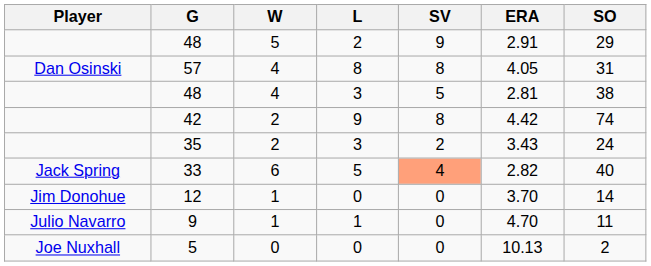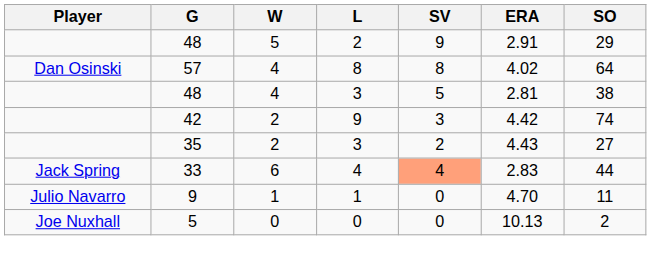57 | ERA: 4.05 -> 4.02
57 | SO: 31 -> 64
42 | SV: 8 -> 3
35 | ERA: 3.43 -> 4.43
35 | SO: 24 -> 27
33 | L: 5 -> 4
33 | ERA: 2.82 -> 2.83
33 | SO: 40 -> 44
- row: Jim Donohue | 12 | 1 | 0 | 0 | 3.70 | 14
